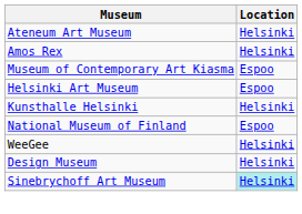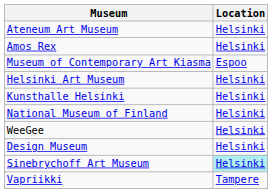Helsinki Art Museum | Location: Espoo -> Helsinki
National Museum of Finland | Location: Espoo -> Helsinki
+ row: Vapriikki | Tampere
